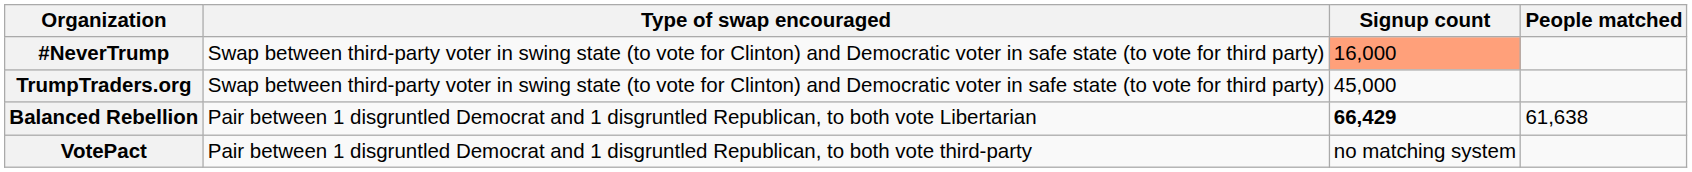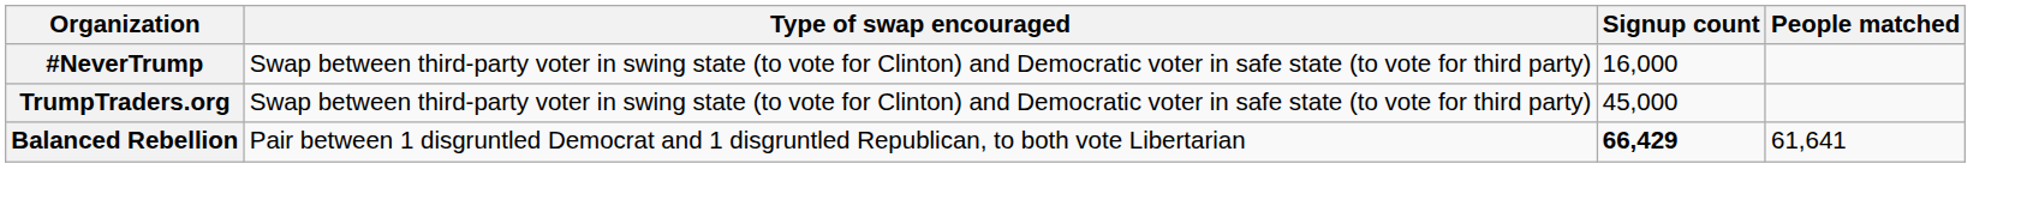#NeverTrump | Signup count: lightsalmon background -> no background
Balanced Rebellion | People matched: 61,638 -> 61,641
- row: VotePact | Pair between 1 disgruntled Democrat and 1 disgruntled Republican, to both vote third-party | no matching system
